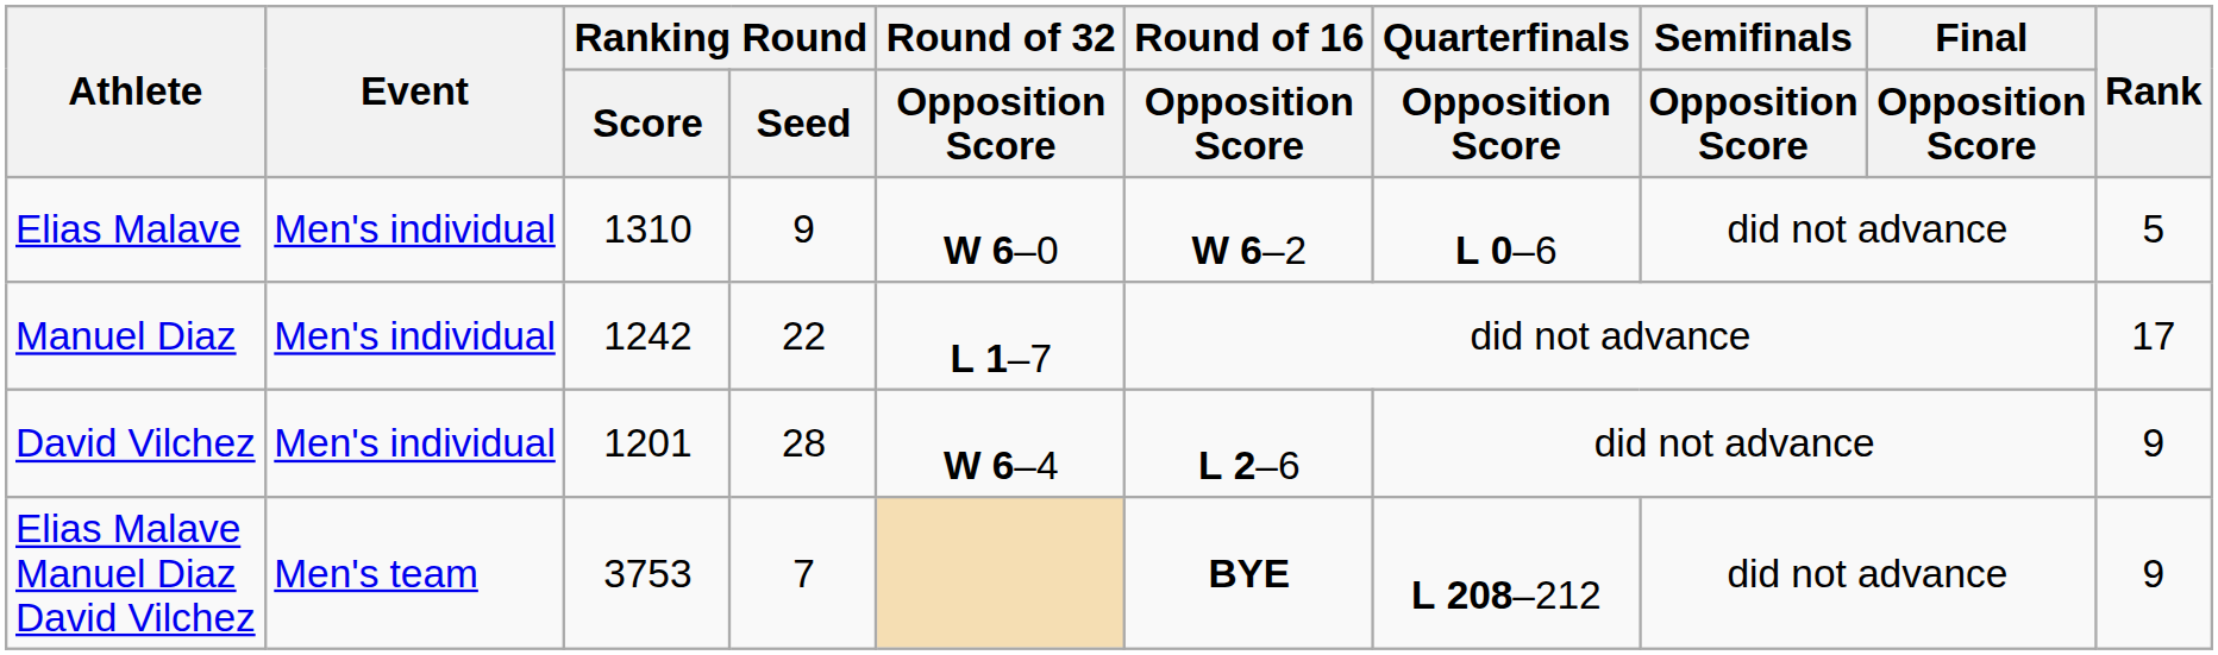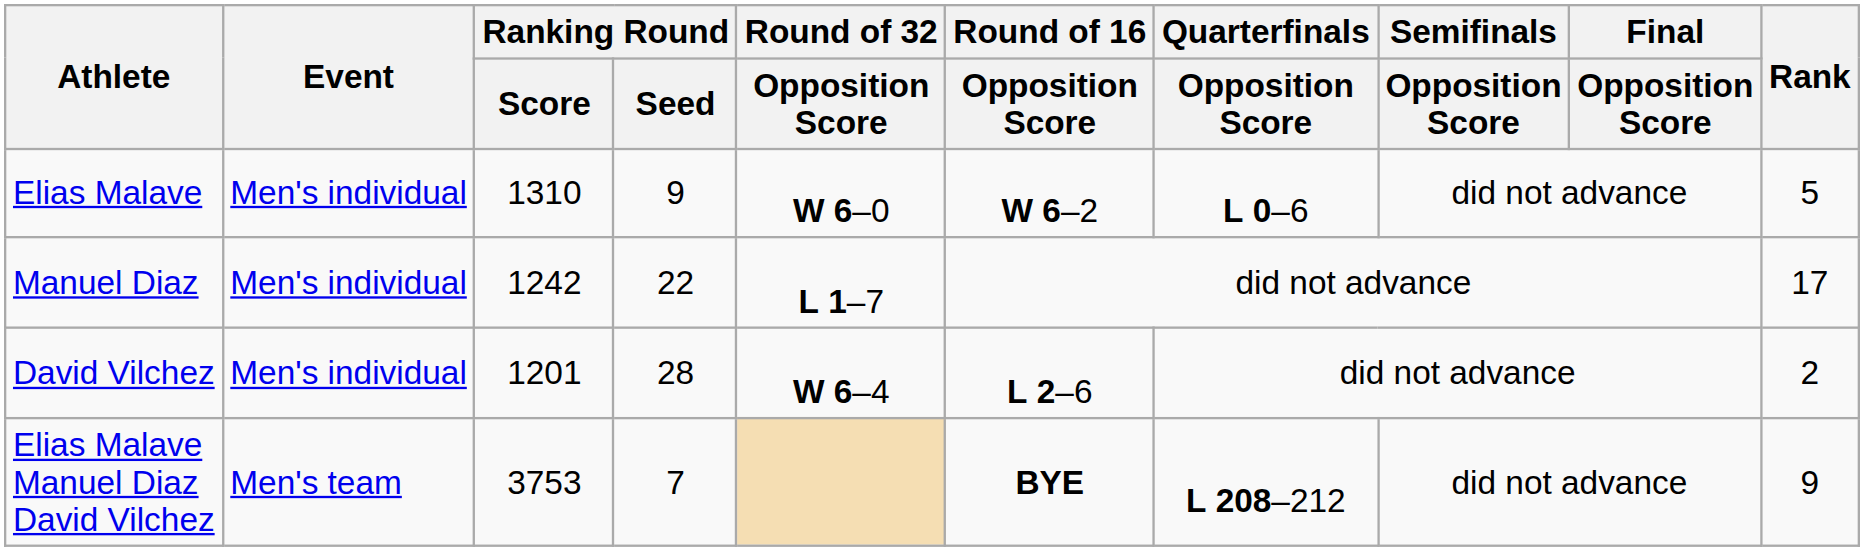David Vilchez | Rank: 9 -> 2
